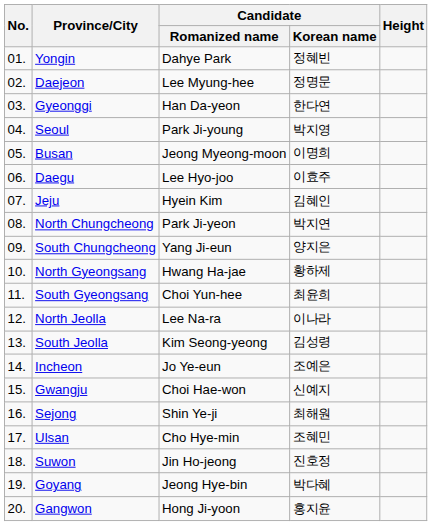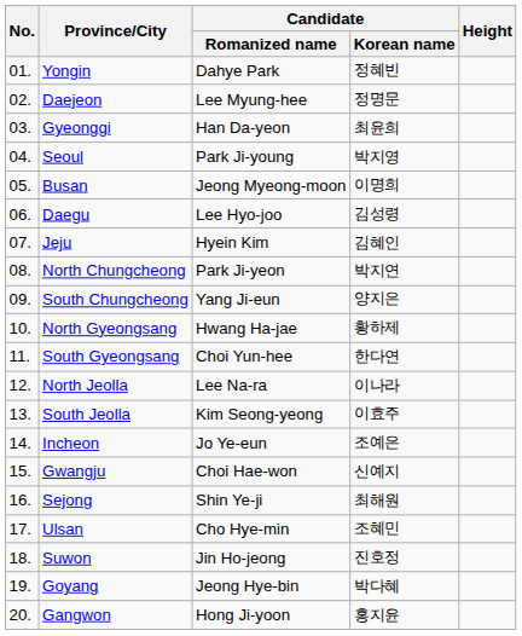Gyeonggi | Candidate / Korean name: 한다연 -> 최윤희
Daegu | Candidate / Korean name: 이효주 -> 김성령
South Gyeongsang | Candidate / Korean name: 최윤희 -> 한다연
South Jeolla | Candidate / Korean name: 김성령 -> 이효주
